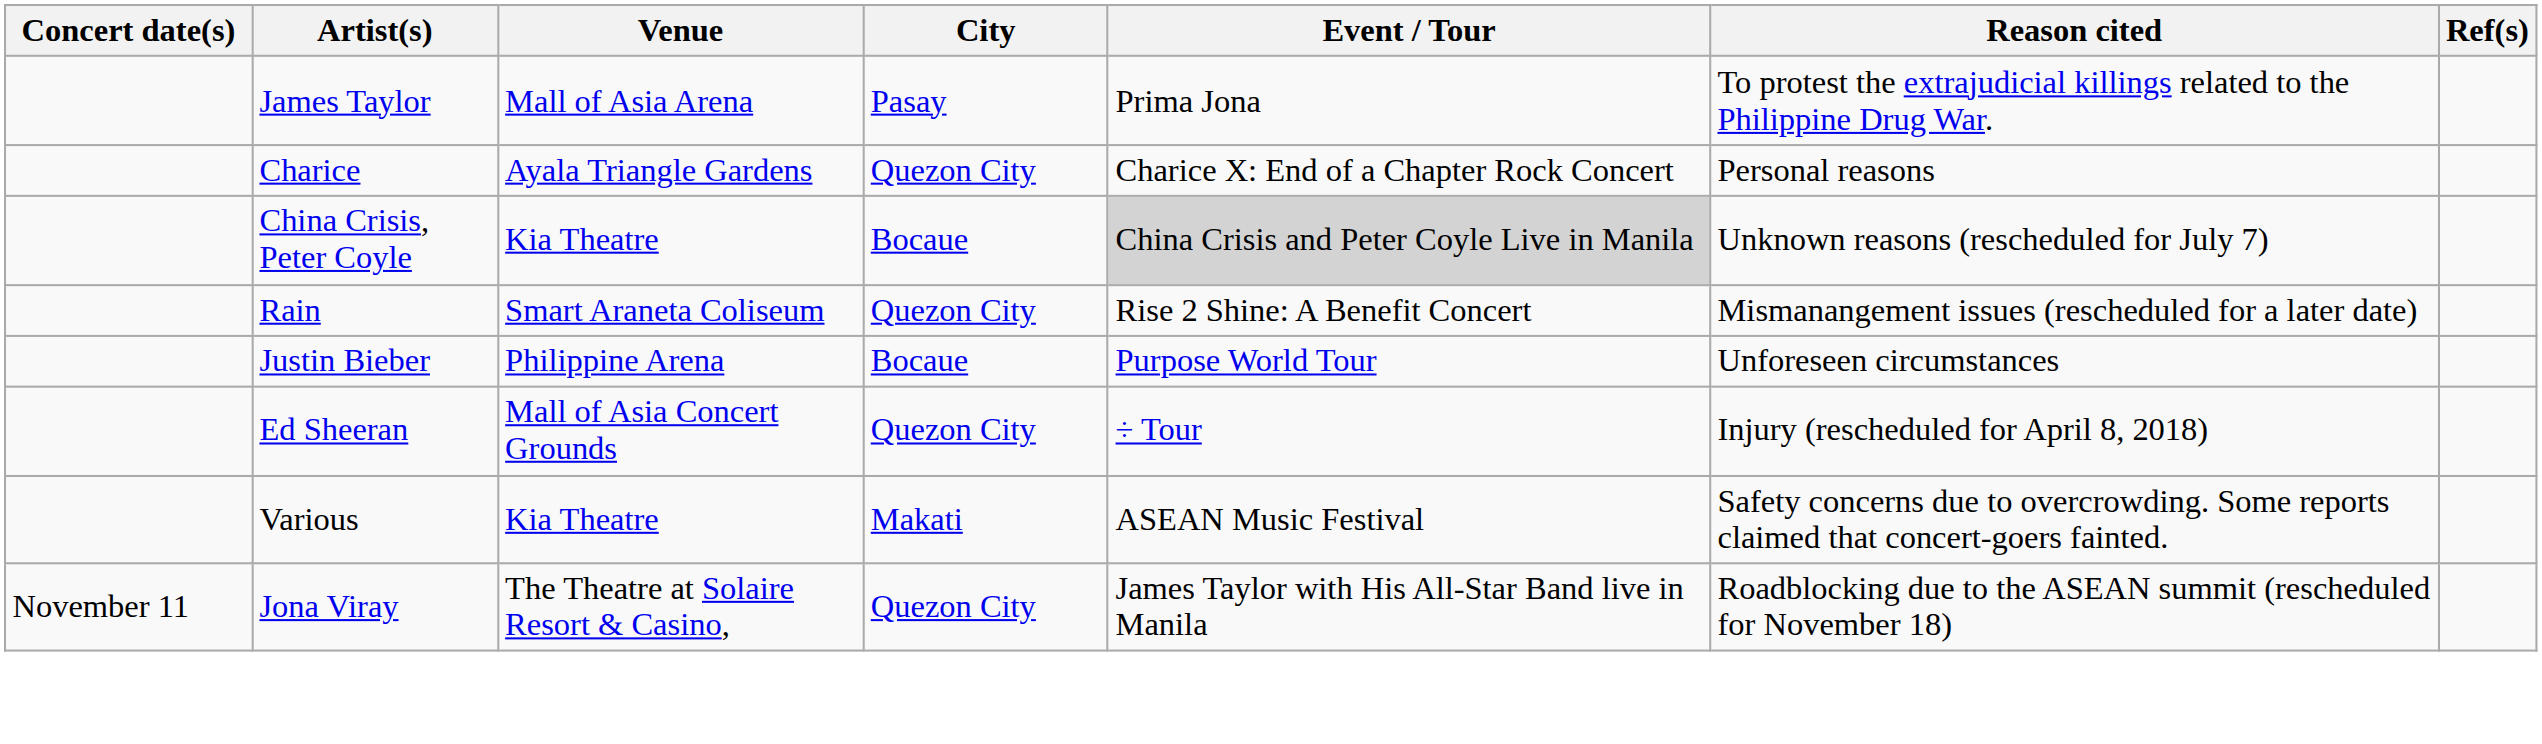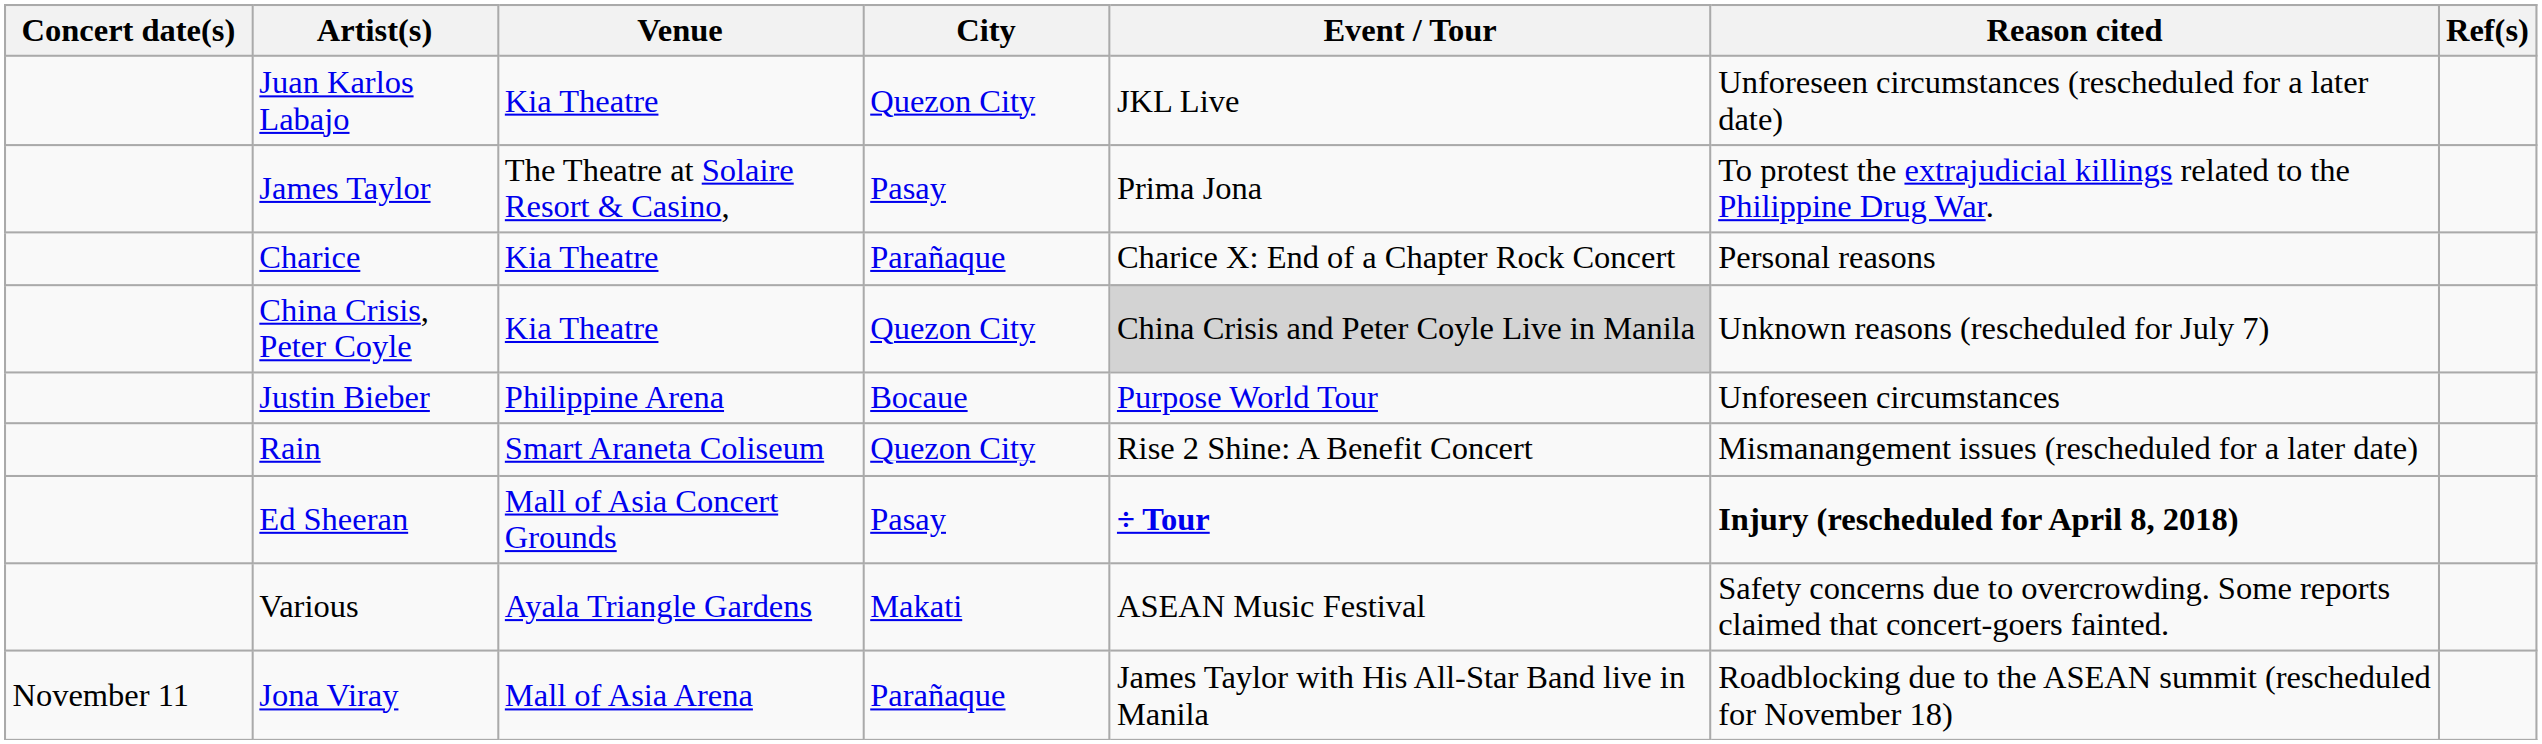+ row: Juan Karlos Labajo | Kia Theatre | Quezon City | JKL Live | Unforeseen circumstances (rescheduled for a later date)
James Taylor | Venue: Mall of Asia Arena -> The Theatre at Solaire Resort & Casino,
Charice | Venue: Ayala Triangle Gardens -> Kia Theatre
Charice | City: Quezon City -> Parañaque
China Crisis, Peter Coyle | City: Bocaue -> Quezon City
rows swapped: Justin Bieber <-> Rain
Ed Sheeran | City: Quezon City -> Pasay
Ed Sheeran | Event / Tour: normal -> bold
Ed Sheeran | Reason cited: normal -> bold
Various | Venue: Kia Theatre -> Ayala Triangle Gardens
Jona Viray | Venue: The Theatre at Solaire Resort & Casino, -> Mall of Asia Arena
Jona Viray | City: Quezon City -> Parañaque
